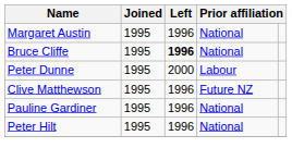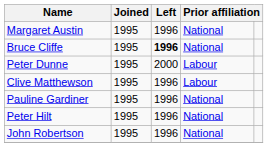Clive Matthewson | column 4: Future NZ -> Labour
+ row: John Robertson | 1995 | 1996 | National
